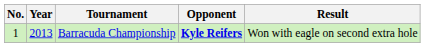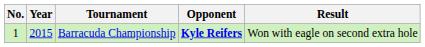Barracuda Championship | Year: 2013 -> 2015
